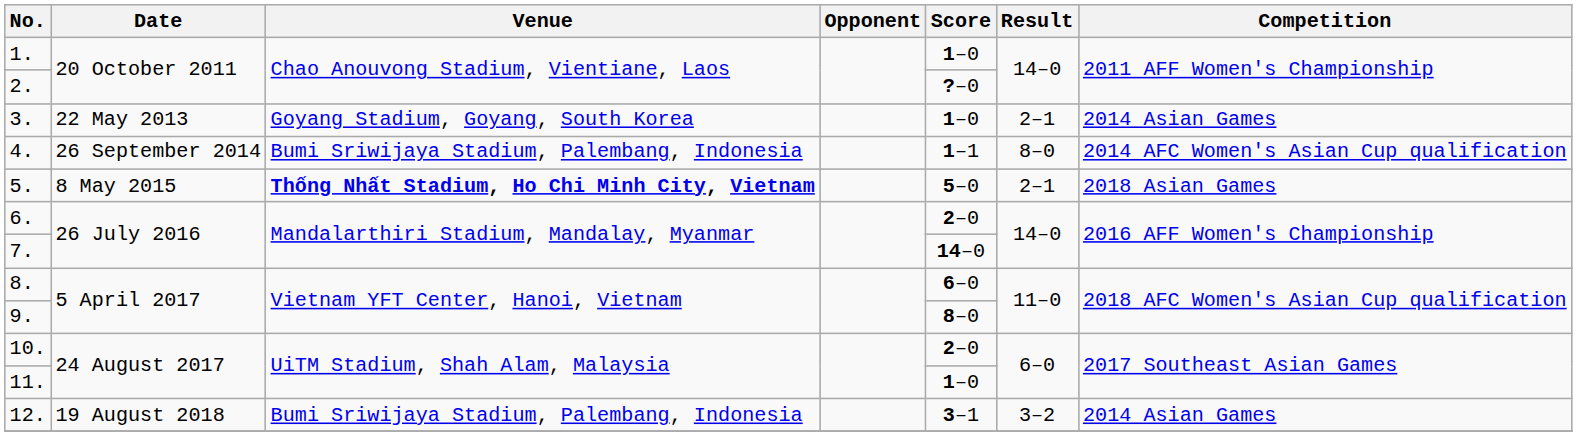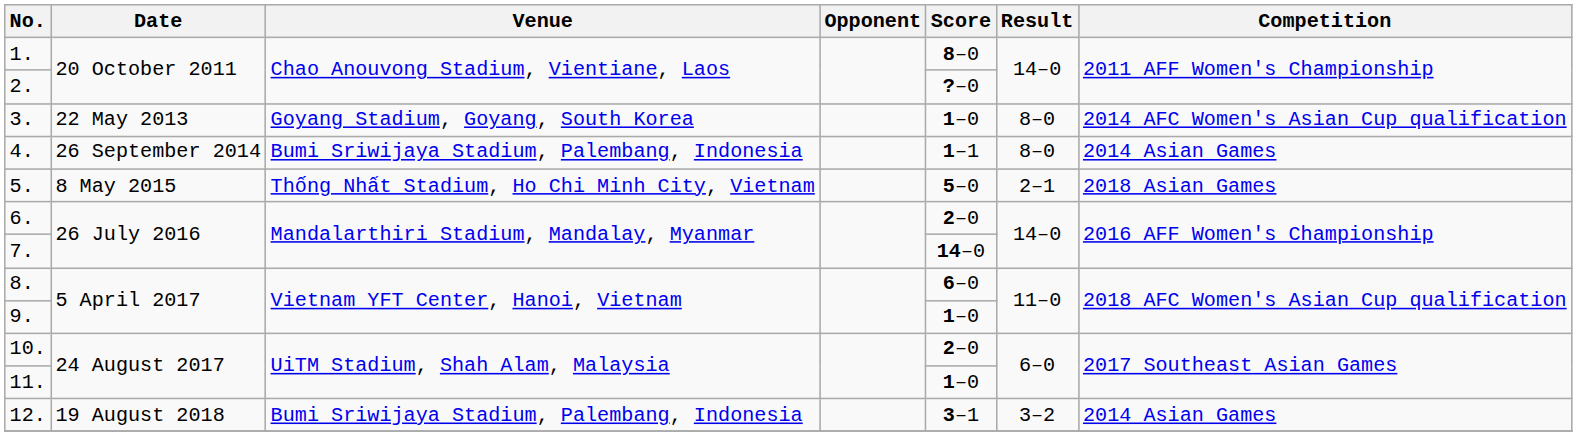1. | Score: 1–0 -> 8–0
3. | Result: 2–1 -> 8–0
3. | Competition: 2014 Asian Games -> 2014 AFC Women's Asian Cup qualification
4. | Competition: 2014 AFC Women's Asian Cup qualification -> 2014 Asian Games
5. | Venue: bold -> normal
9. | Score: 8–0 -> 1–0
